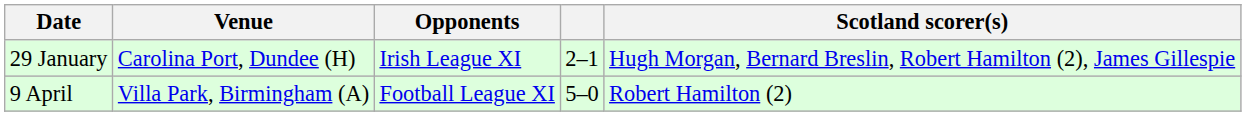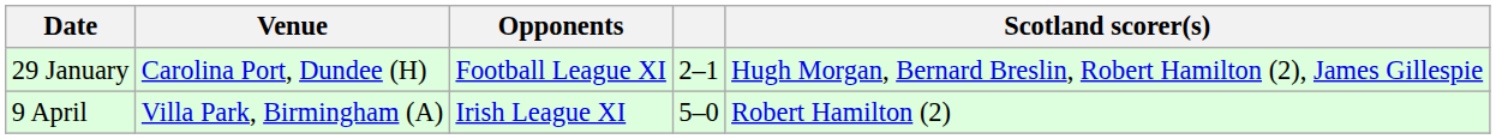29 January | Opponents: Irish League XI -> Football League XI
9 April | Opponents: Football League XI -> Irish League XI
